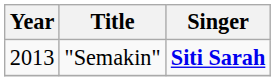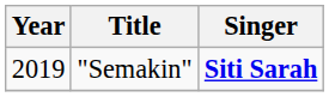"Semakin" | Year: 2013 -> 2019
